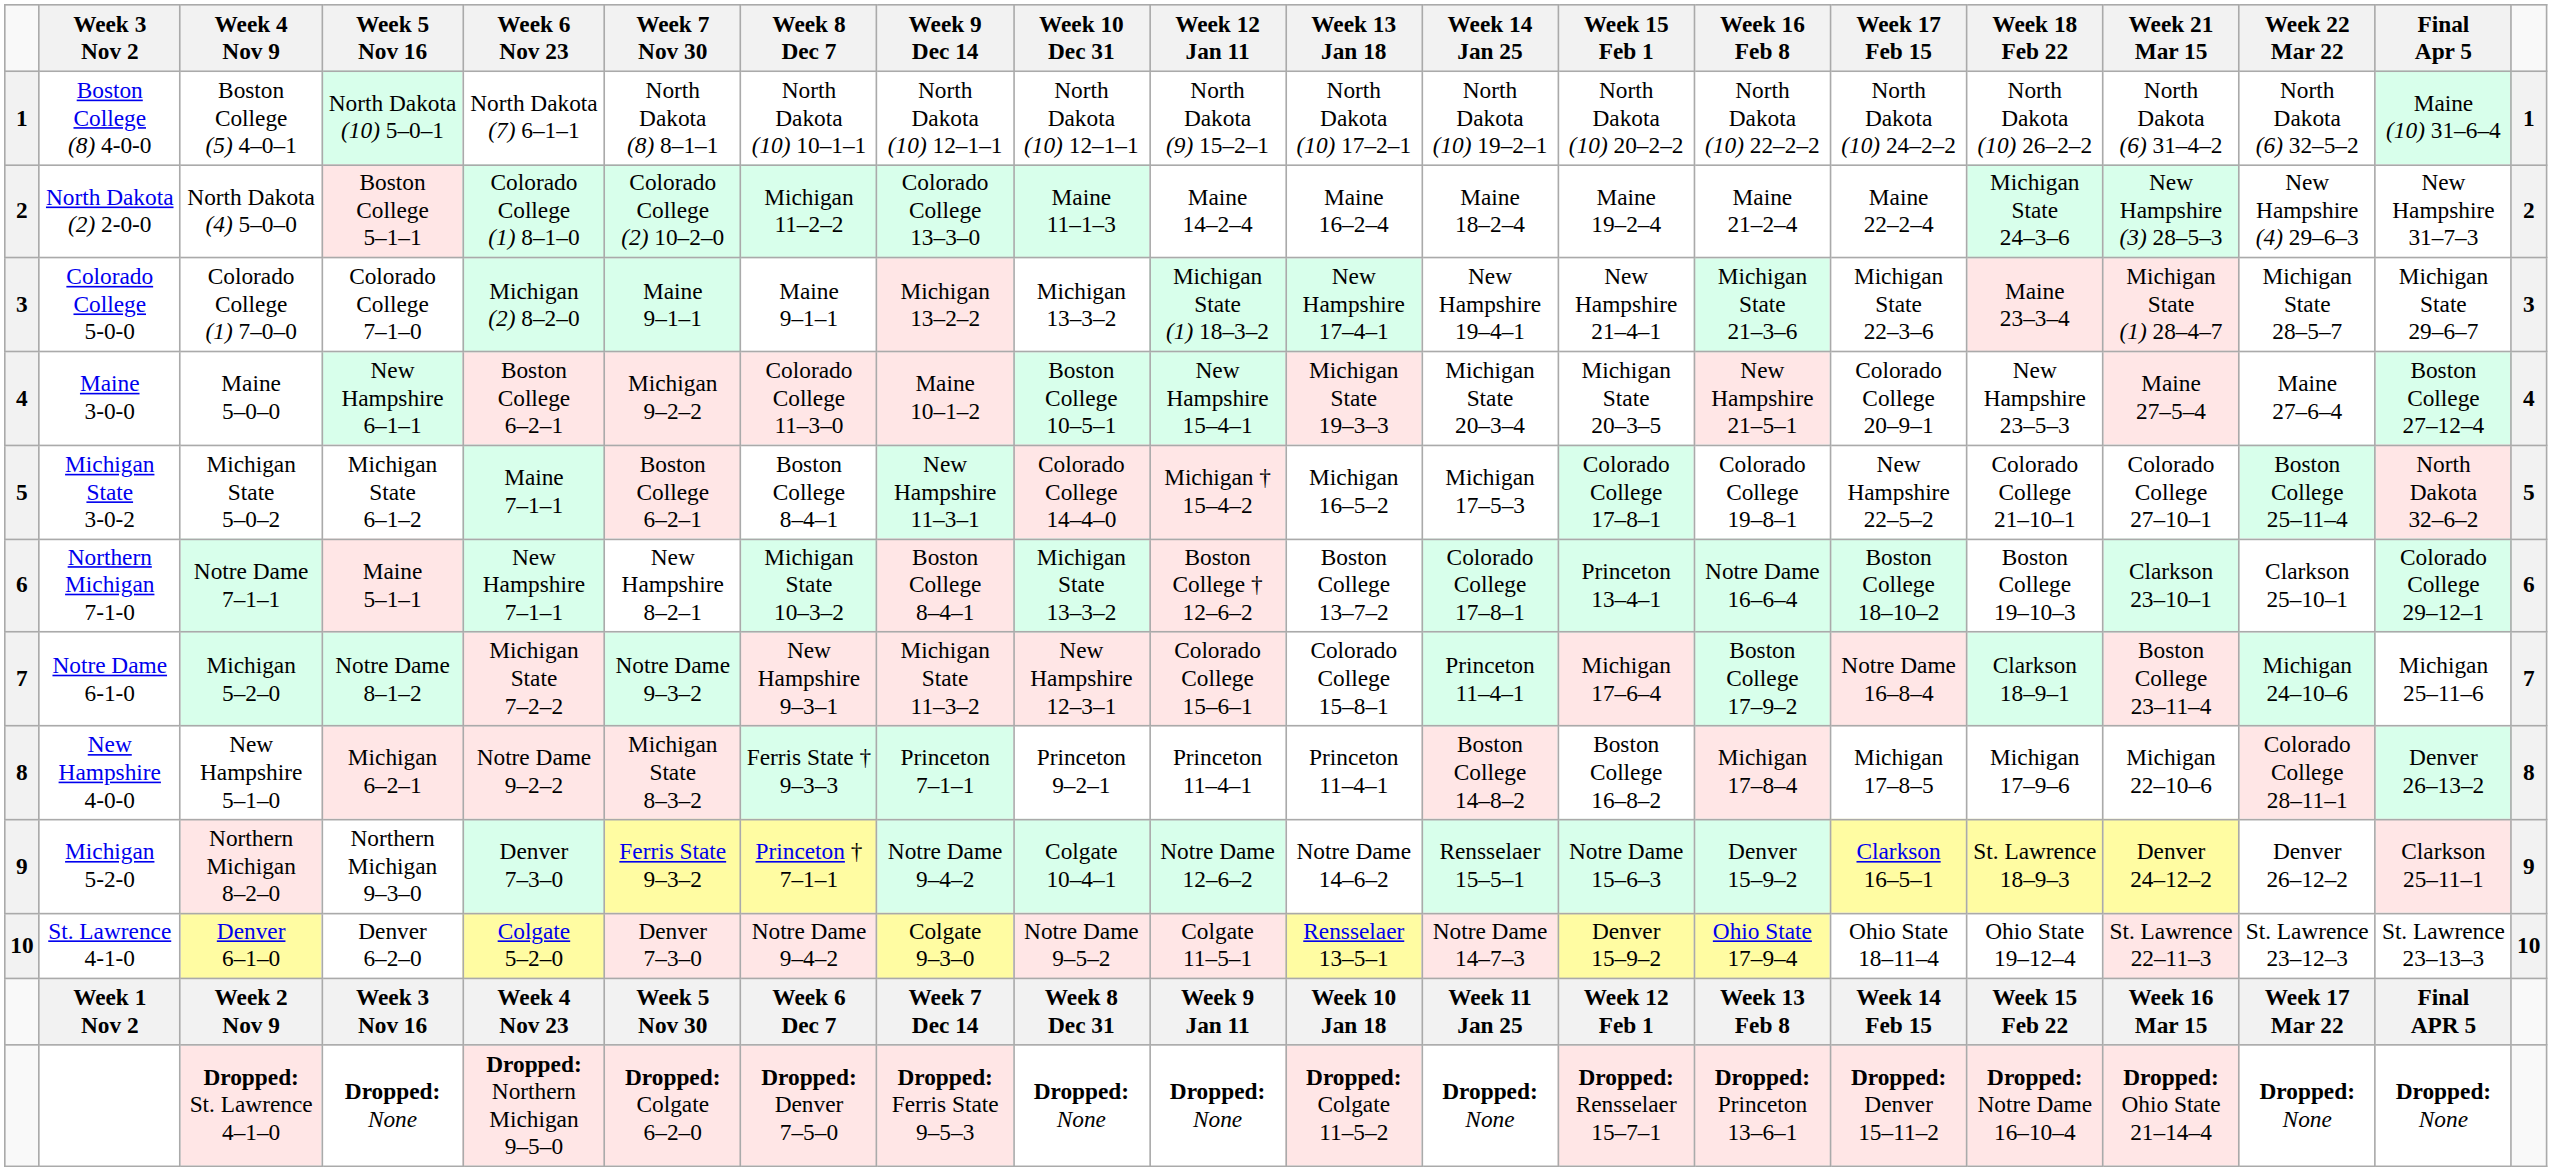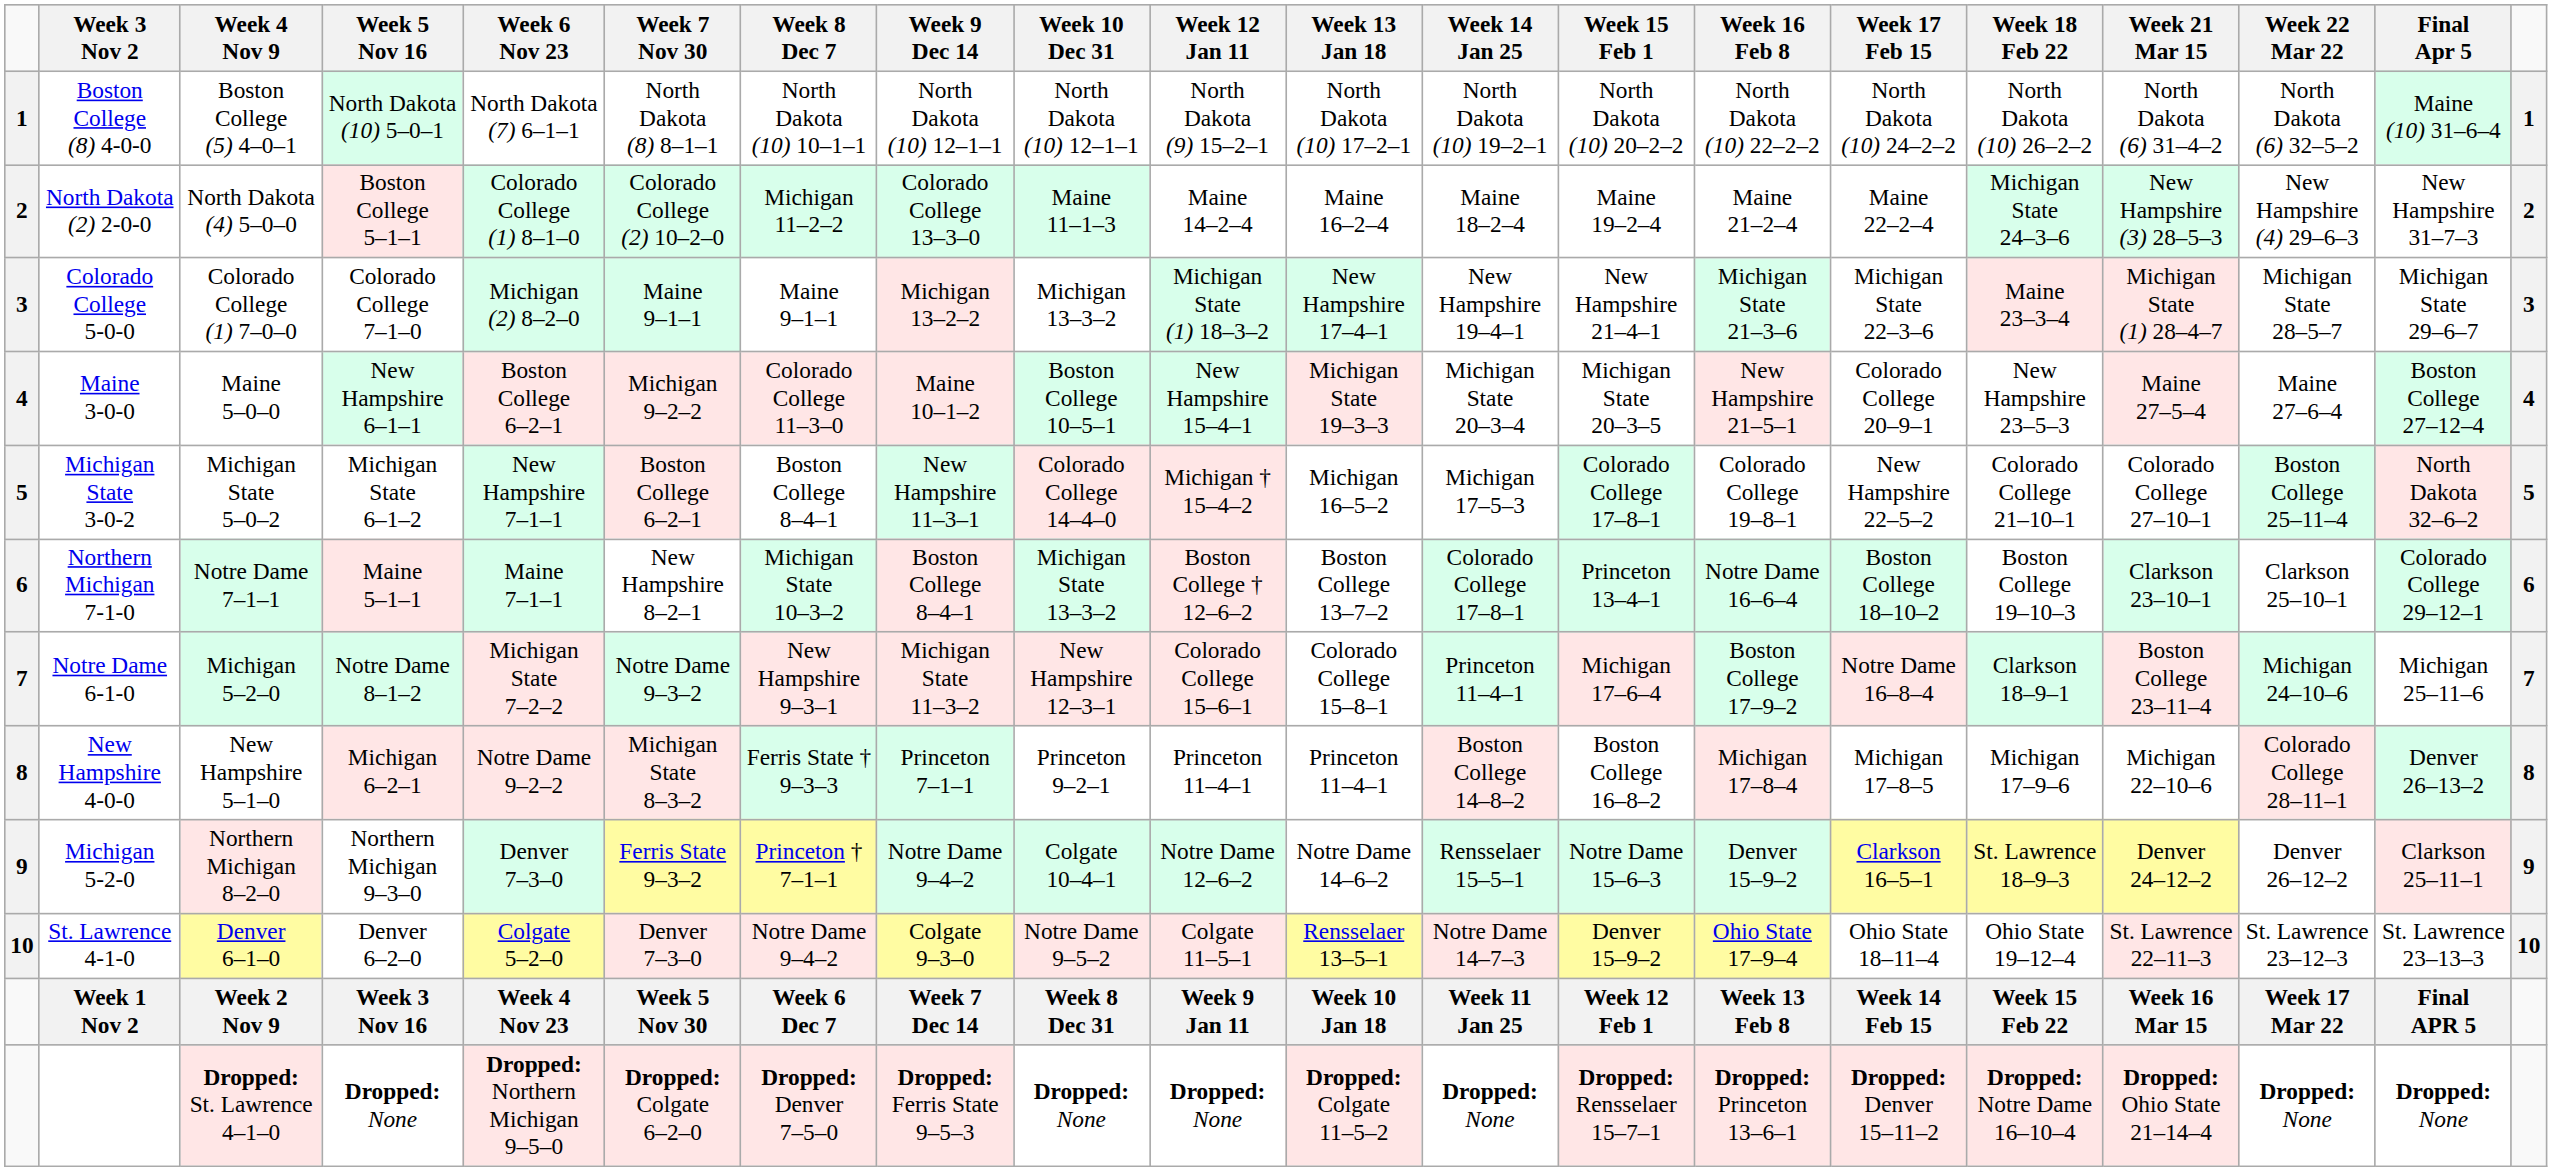Michigan State 3-0-2 | Week 6 Nov 23: Maine 7–1–1 -> New Hampshire 7–1–1
Northern Michigan 7-1-0 | Week 6 Nov 23: New Hampshire 7–1–1 -> Maine 7–1–1
